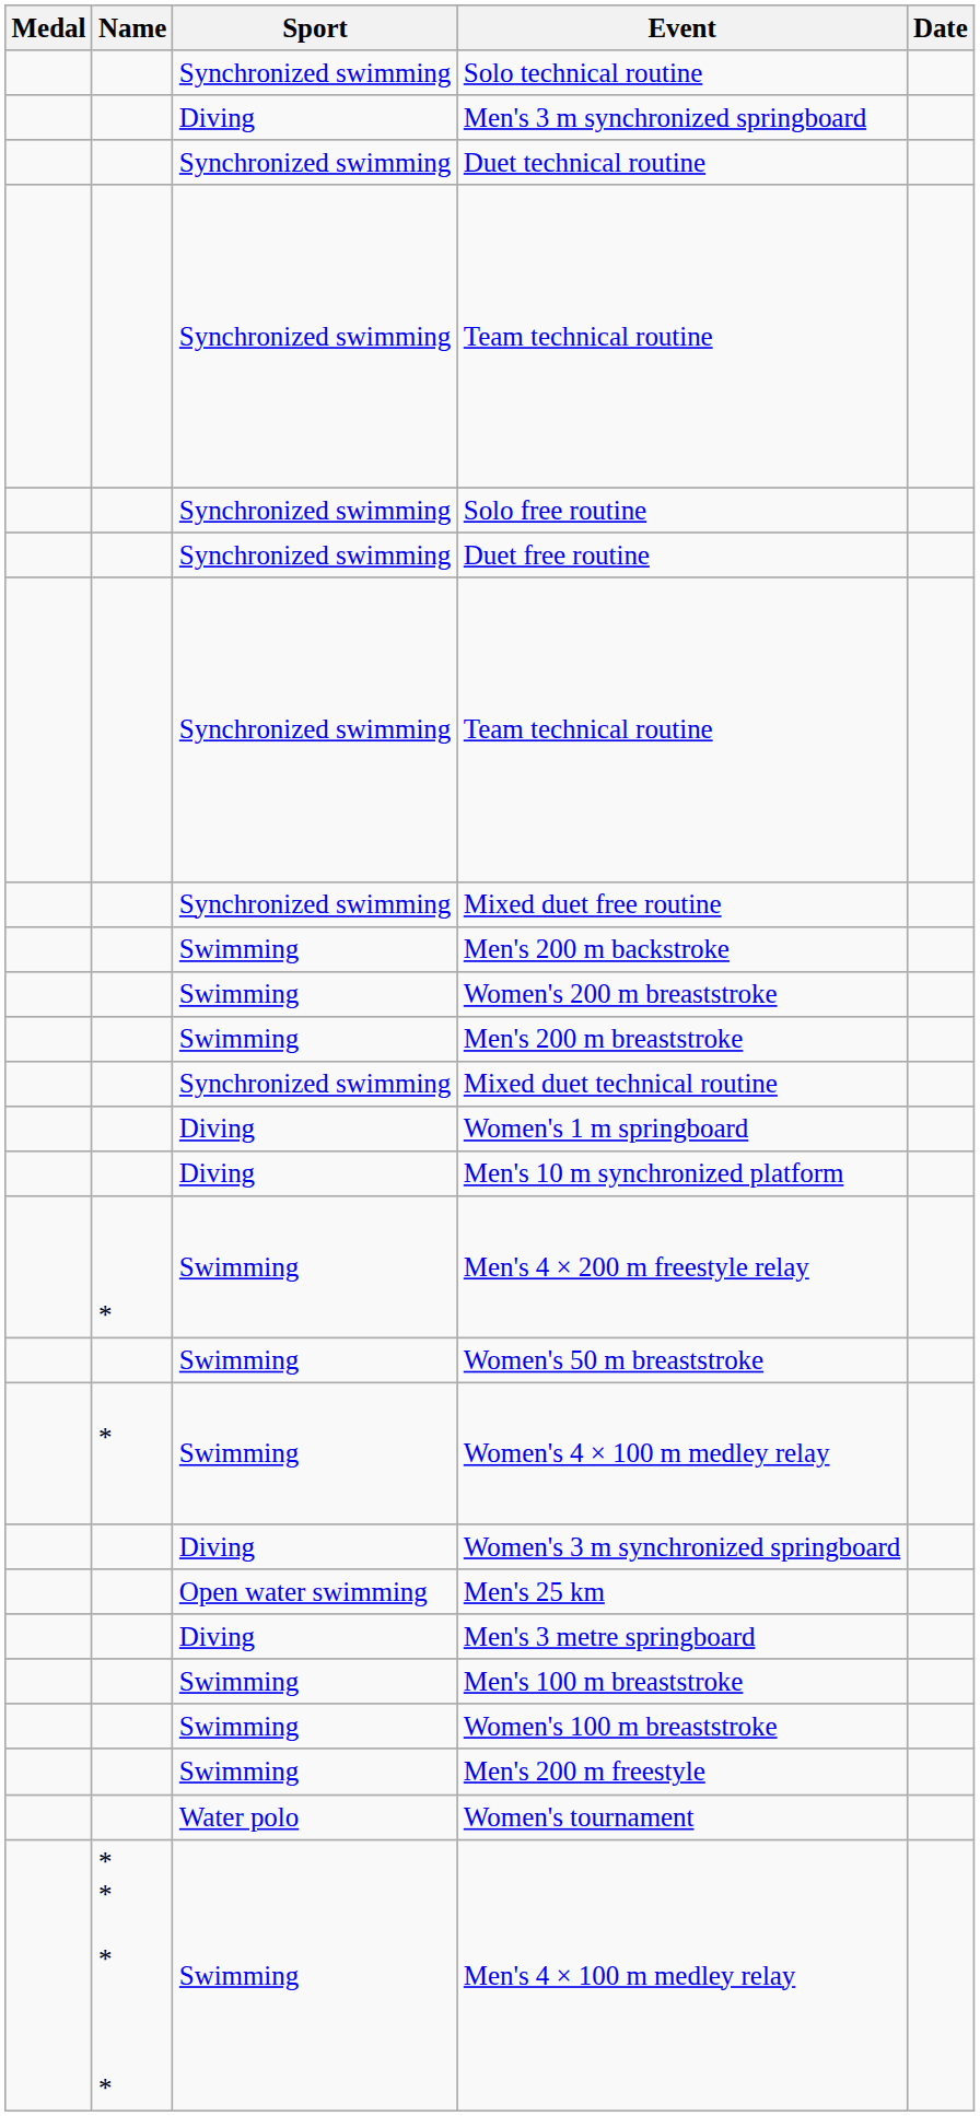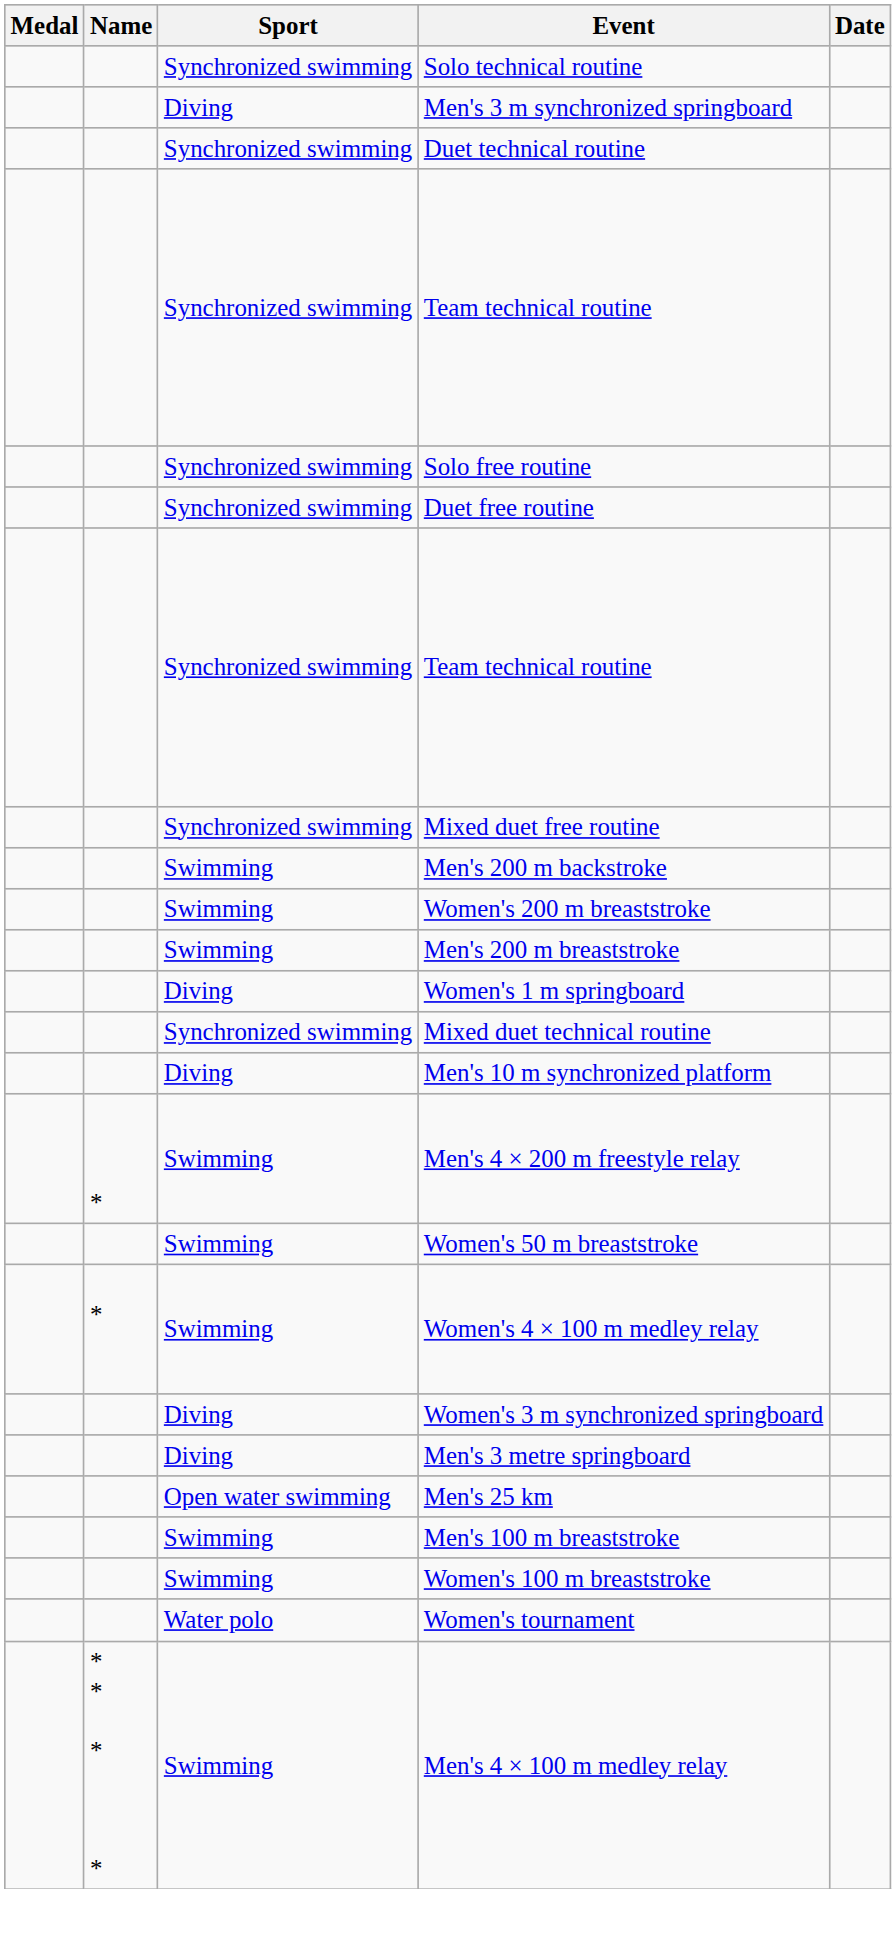rows swapped: Women's 1 m springboard <-> Mixed duet technical routine
rows swapped: Men's 3 metre springboard <-> Men's 25 km
- row: Swimming | Men's 200 m freestyle
